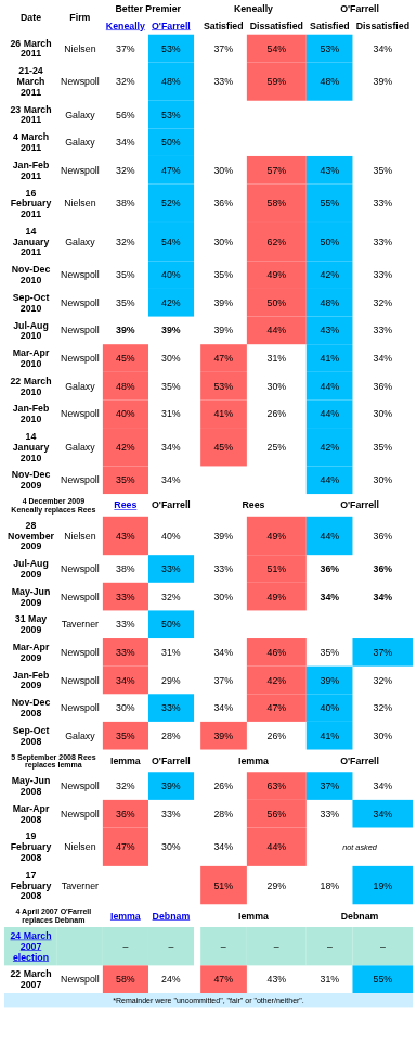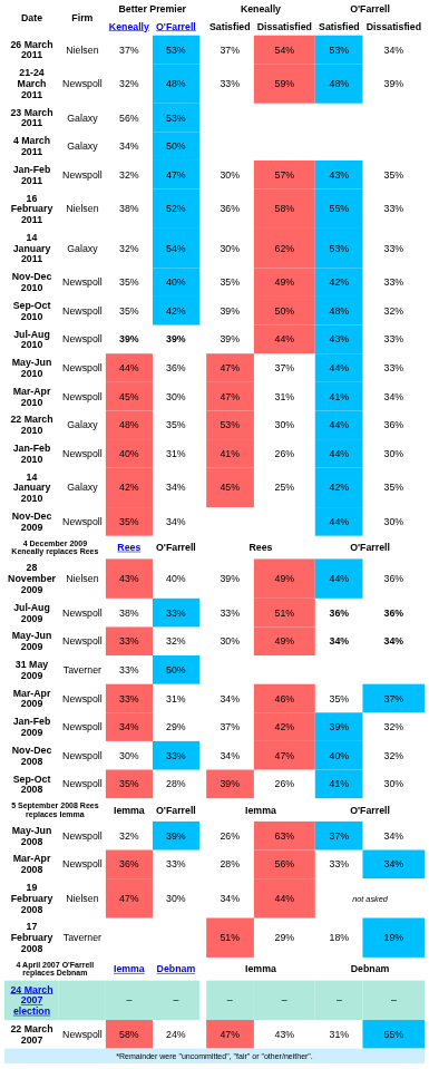14 January 2011 | O'Farrell / Satisfied: 50% -> 53%
+ row: May-Jun 2010 | Newspoll | 44% | 36% | 47% | 37% | 44% | 33%
Sep-Oct 2008 | Firm: Galaxy -> Newspoll
